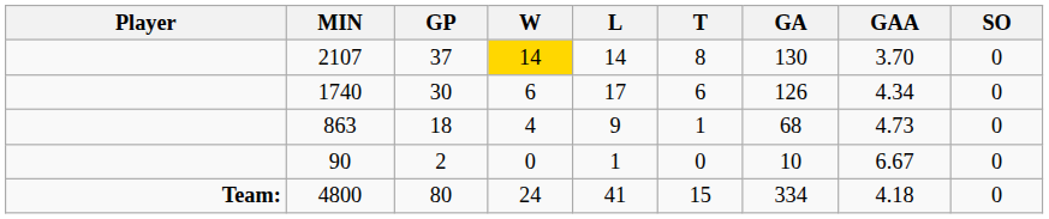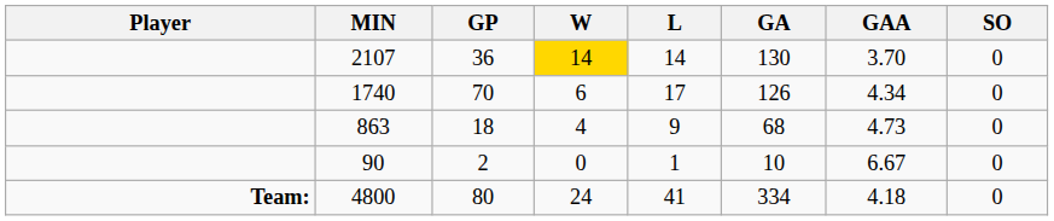- column: T | 8 | 6 | 1 | 0 | 15
2107 | GP: 37 -> 36
1740 | GP: 30 -> 70
